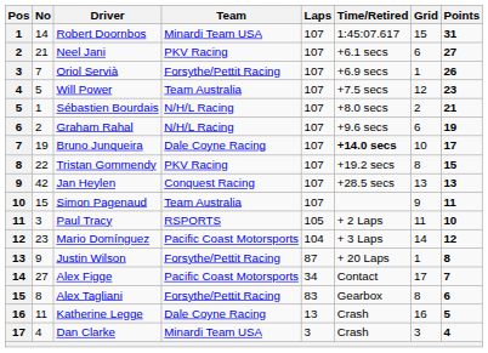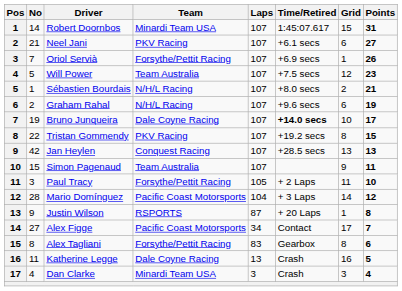Paul Tracy | Team: RSPORTS -> Forsythe/Pettit Racing
Mario Domínguez | No: 23 -> 28
Justin Wilson | Team: Forsythe/Pettit Racing -> RSPORTS
